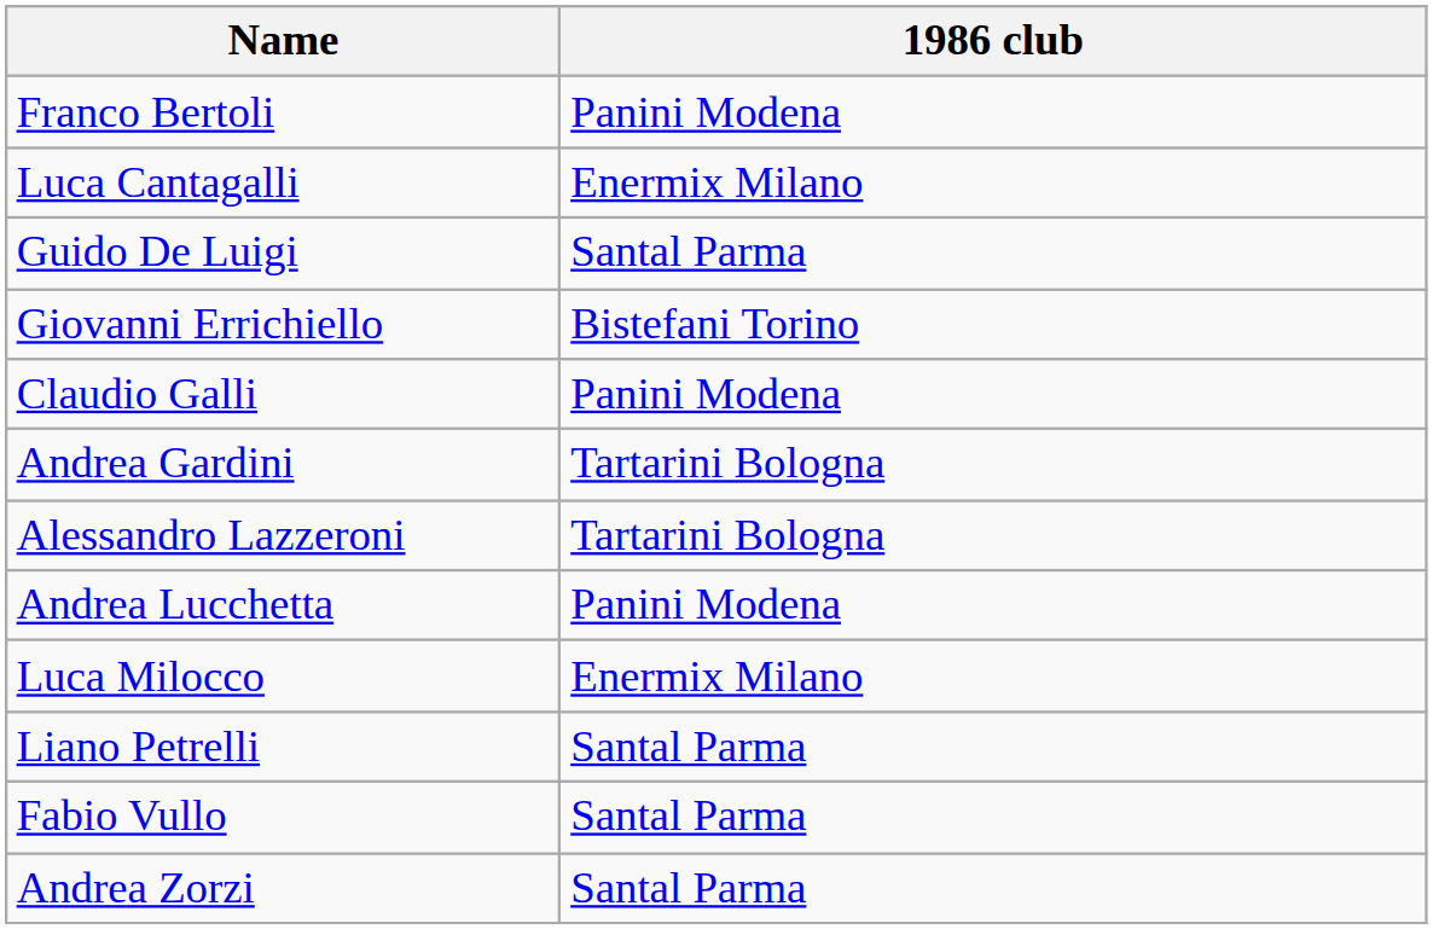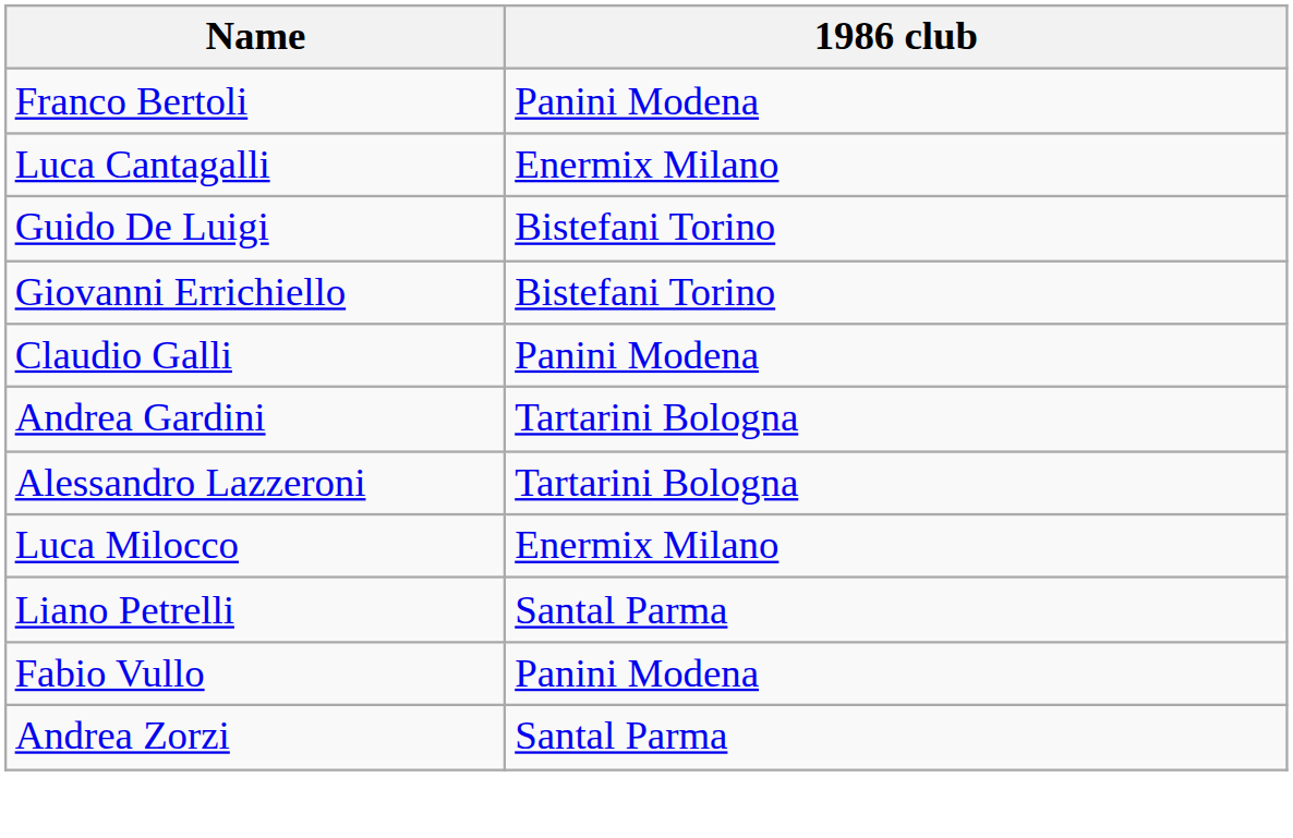Guido De Luigi | 1986 club: Santal Parma -> Bistefani Torino
- row: Andrea Lucchetta | Panini Modena
Fabio Vullo | 1986 club: Santal Parma -> Panini Modena
